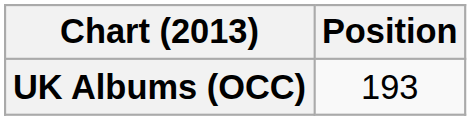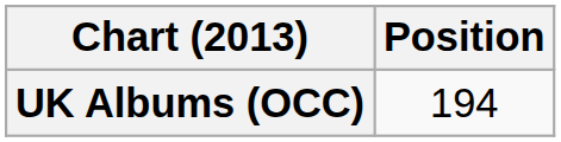UK Albums (OCC) | Position: 193 -> 194
